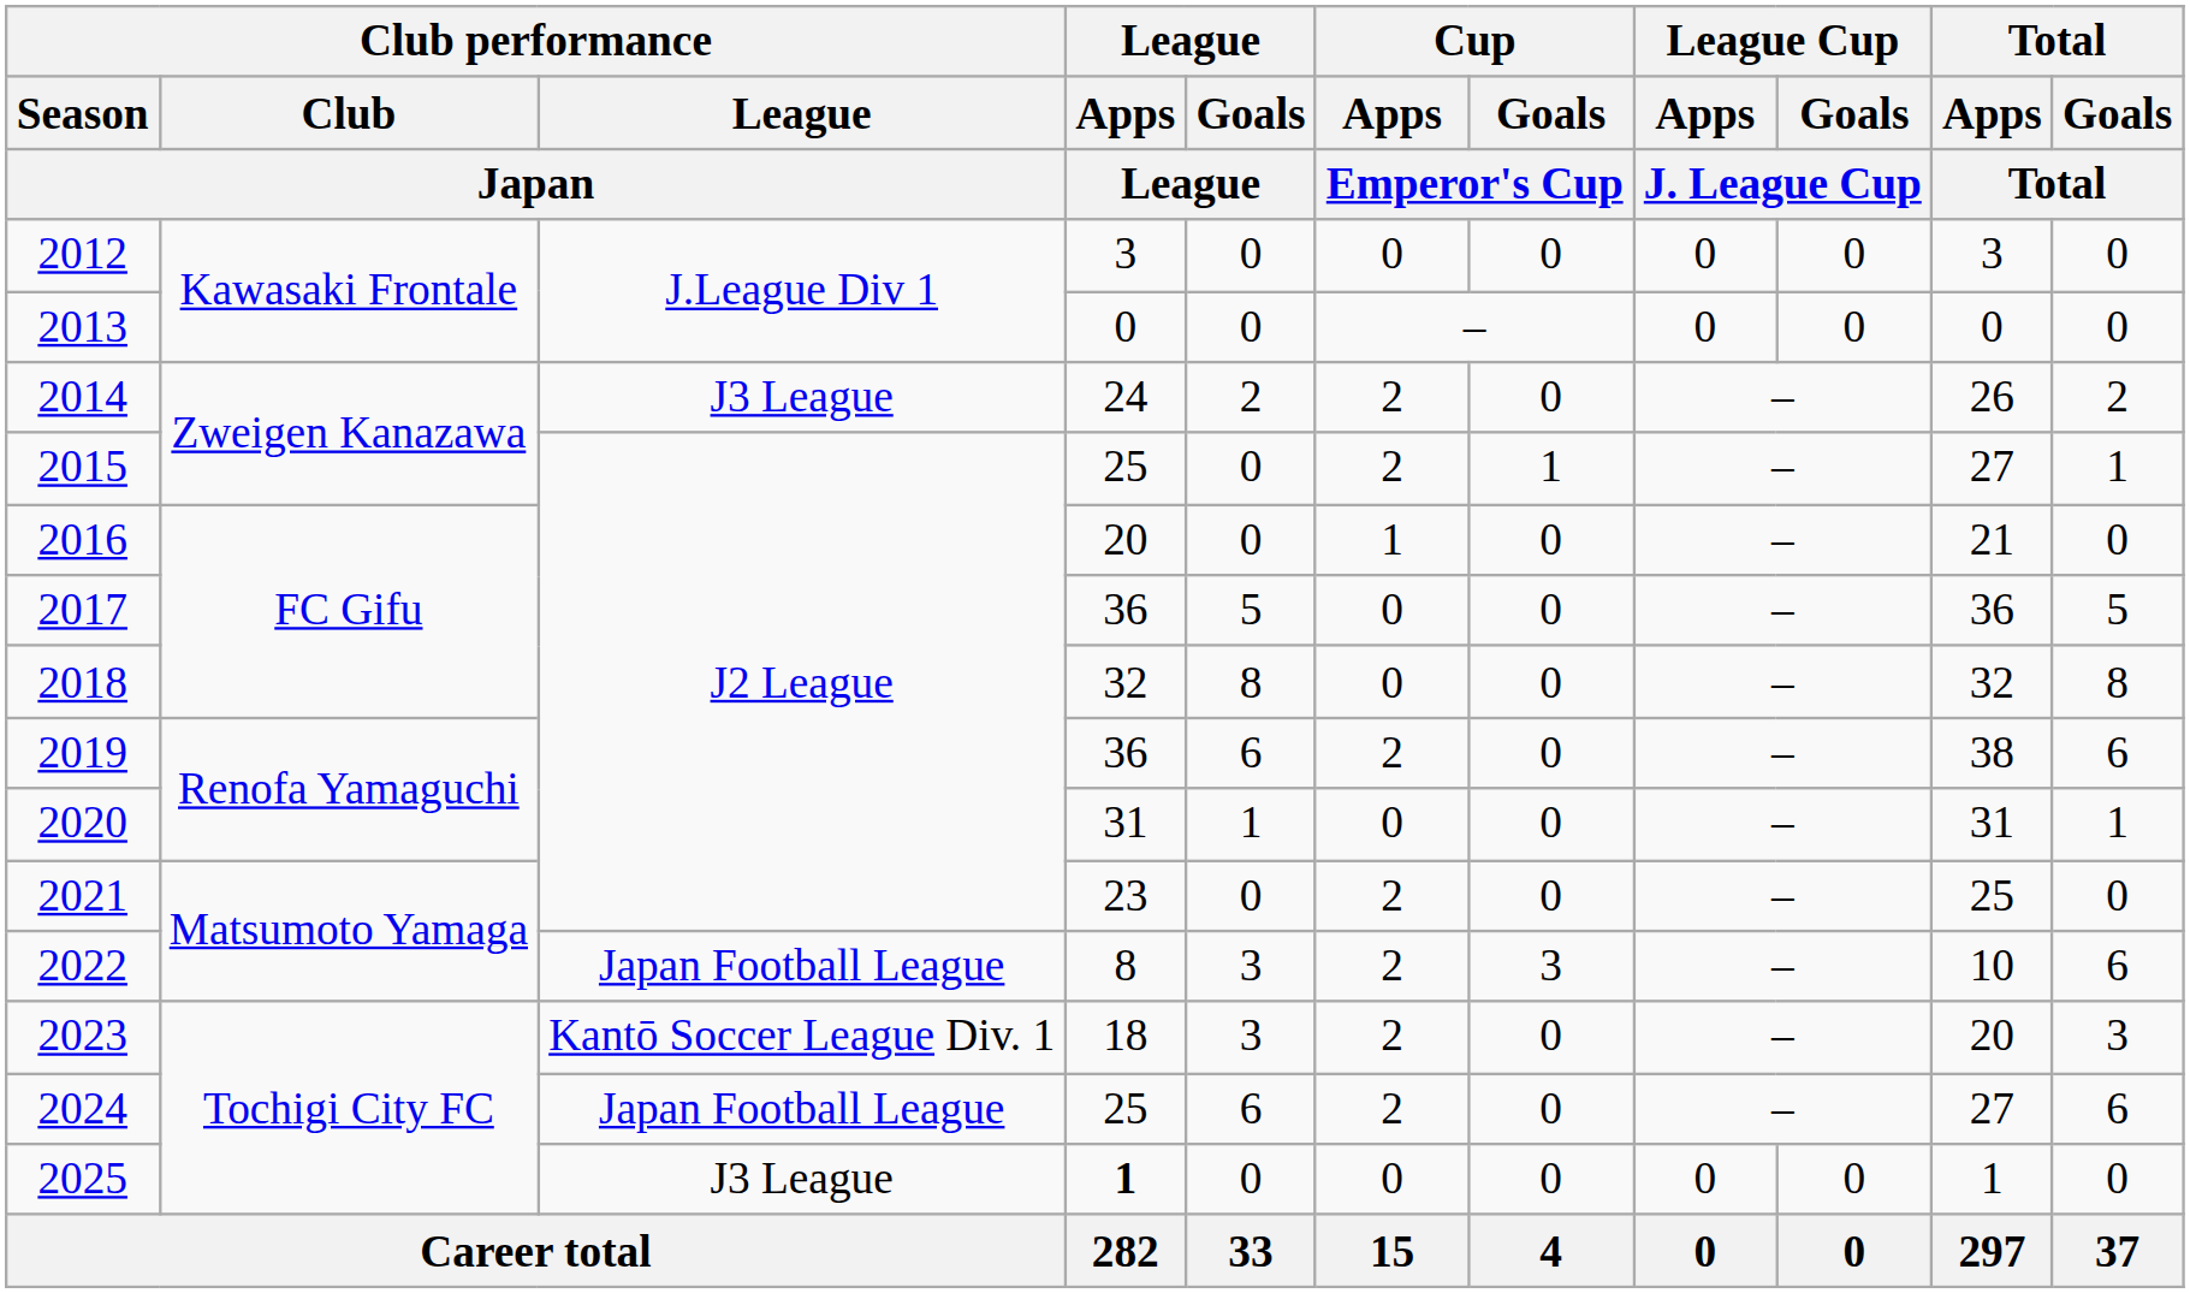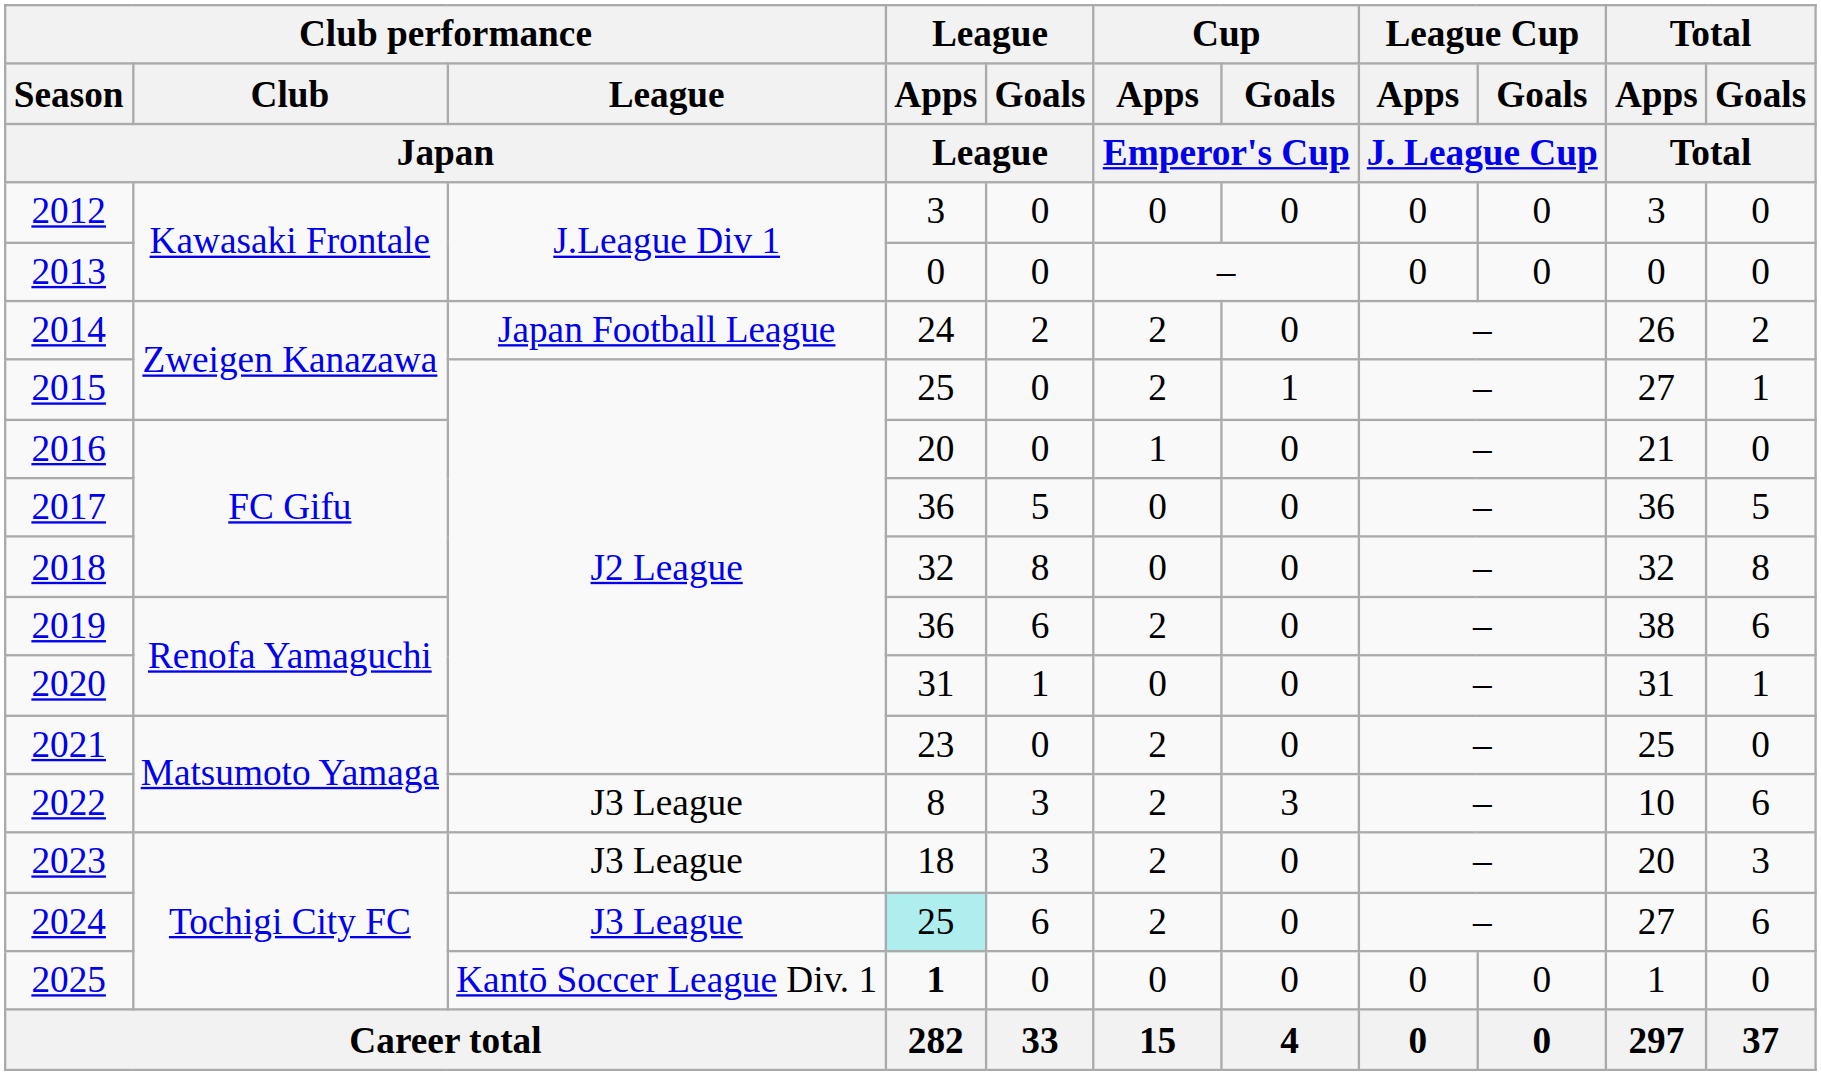2014 | Club performance / League / Japan: J3 League -> Japan Football League
2022 | Club performance / League / Japan: Japan Football League -> J3 League
2023 | Club performance / League / Japan: Kantō Soccer League Div. 1 -> J3 League
2024 | Club performance / League / Japan: Japan Football League -> J3 League
2024 | League / Apps / League: no background -> paleturquoise background
2025 | Club performance / League / Japan: J3 League -> Kantō Soccer League Div. 1
